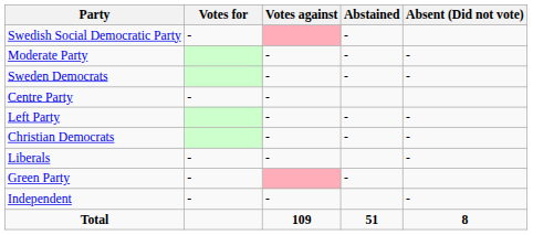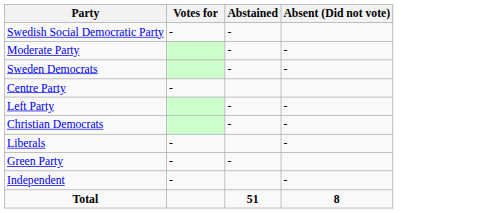- column: Votes against | - | - | - | - | - | - | - | 109
